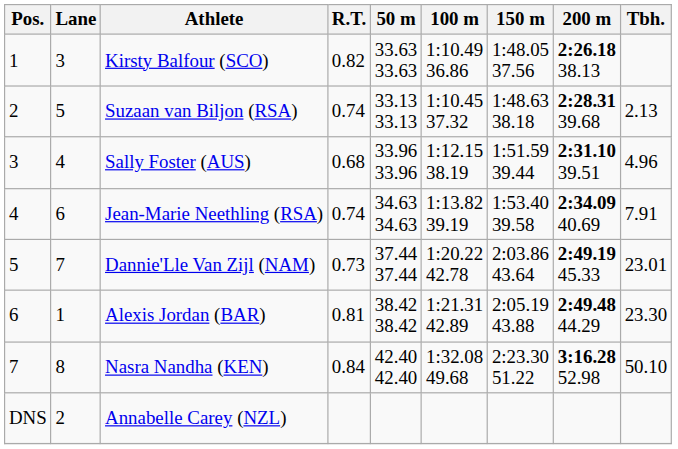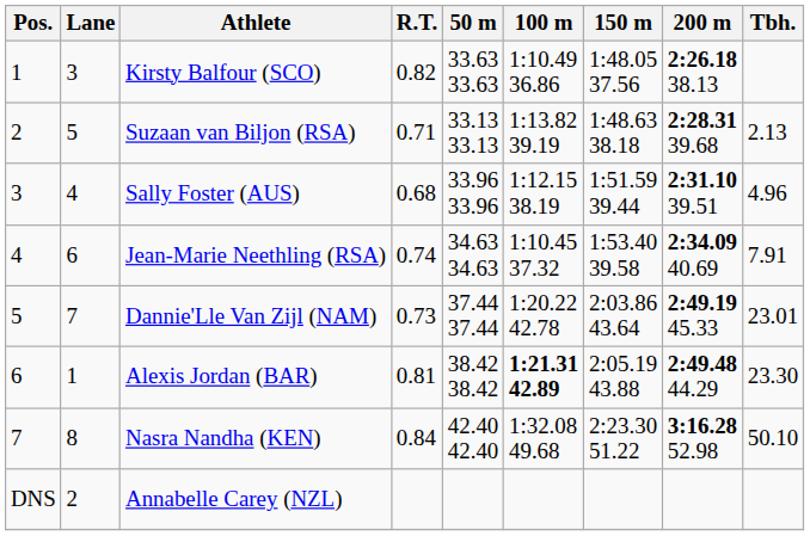Suzaan van Biljon (RSA) | R.T.: 0.74 -> 0.71
Suzaan van Biljon (RSA) | 100 m: 1:10.45 37.32 -> 1:13.82 39.19
Jean-Marie Neethling (RSA) | 100 m: 1:13.82 39.19 -> 1:10.45 37.32
Alexis Jordan (BAR) | 100 m: normal -> bold
